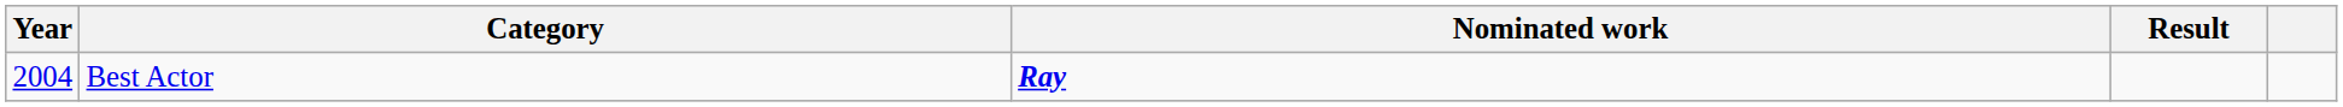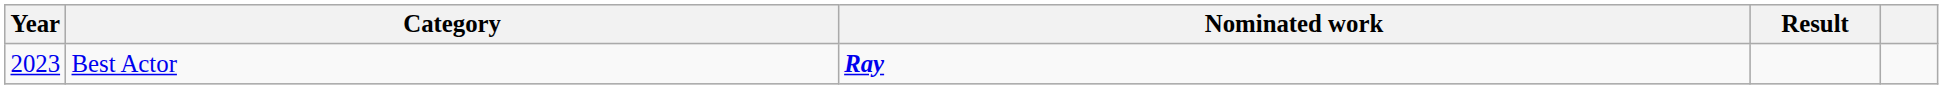Best Actor | Year: 2004 -> 2023
